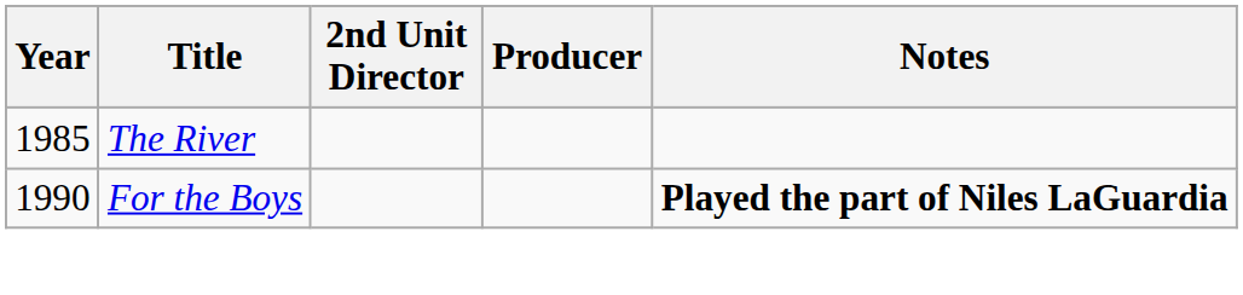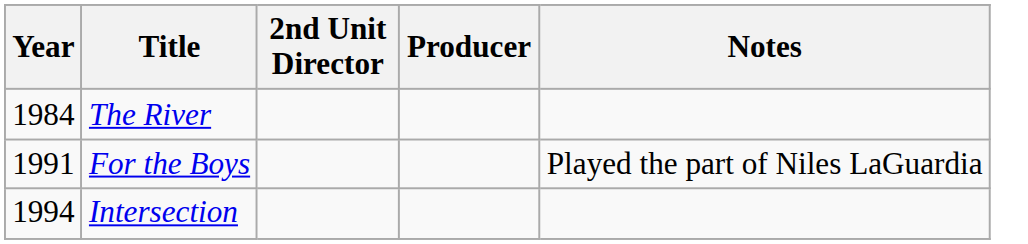The River | Year: 1985 -> 1984
For the Boys | Year: 1990 -> 1991
For the Boys | Notes: bold -> normal
+ row: 1994 | Intersection
